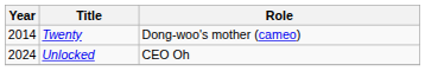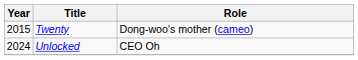Twenty | Year: 2014 -> 2015
